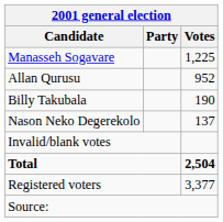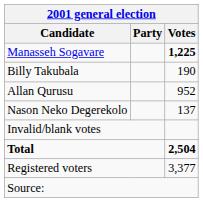Manasseh Sogavare | Votes: normal -> bold
rows swapped: Allan Qurusu <-> Billy Takubala
